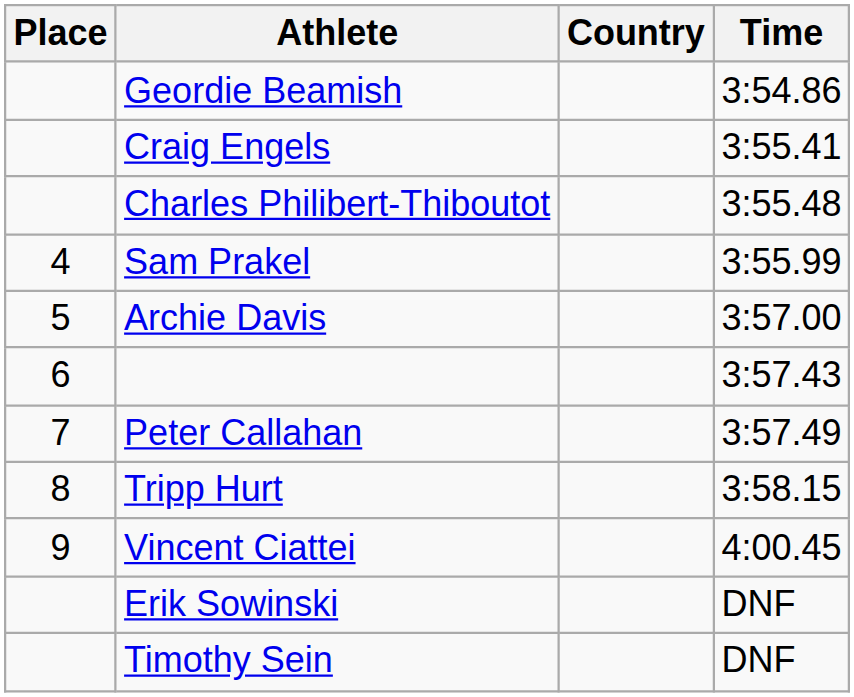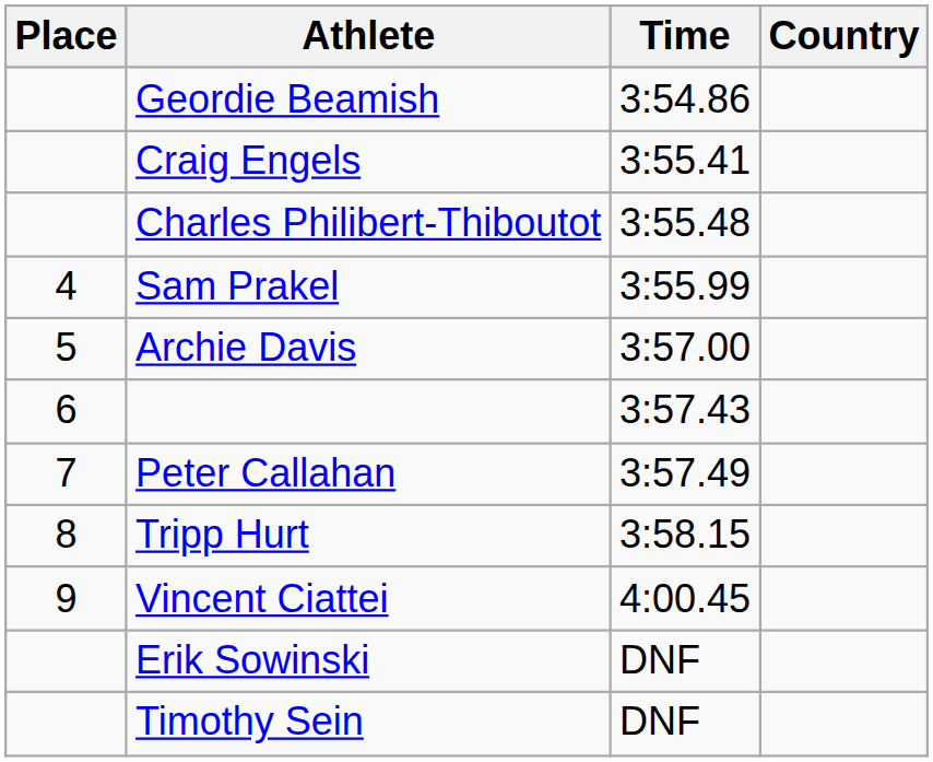columns swapped: Country <-> Time
